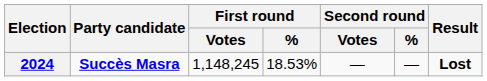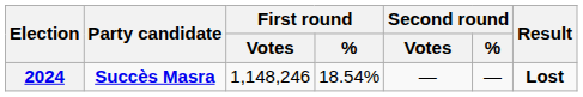2024 | First round / Votes: 1,148,245 -> 1,148,246
2024 | First round / %: 18.53% -> 18.54%
